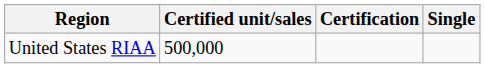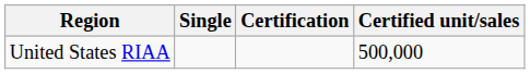columns swapped: Single <-> Certified unit/sales
